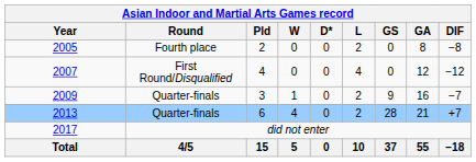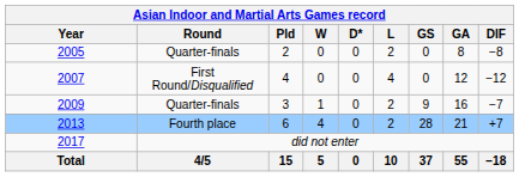2005 | Round: Fourth place -> Quarter-finals
2013 | Round: Quarter-finals -> Fourth place
